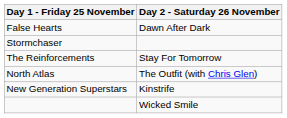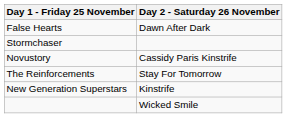+ row: Novustory | Cassidy Paris Kinstrife
- row: North Atlas | The Outfit (with Chris Glen)
